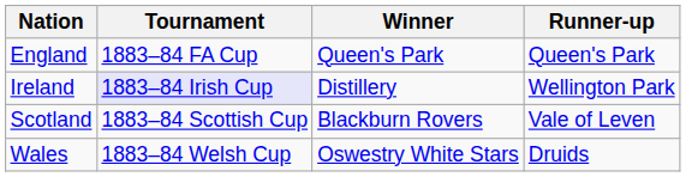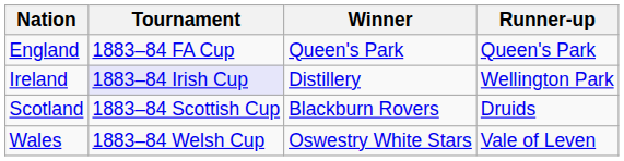Scotland | Runner-up: Vale of Leven -> Druids
Wales | Runner-up: Druids -> Vale of Leven
